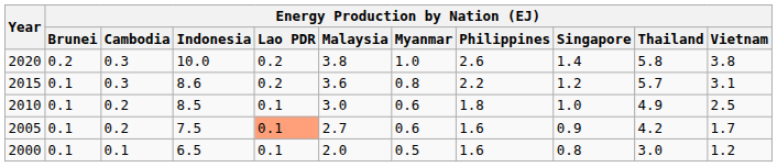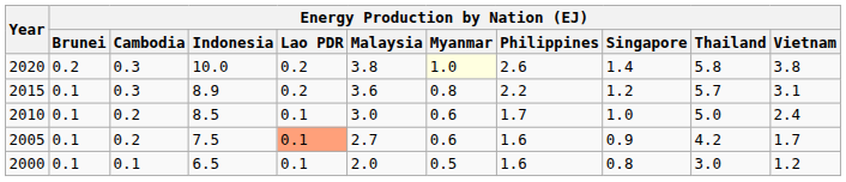2020 | Energy Production by Nation (EJ) / Myanmar: no background -> lightyellow background
2015 | Energy Production by Nation (EJ) / Indonesia: 8.6 -> 8.9
2010 | Energy Production by Nation (EJ) / Philippines: 1.8 -> 1.7
2010 | Energy Production by Nation (EJ) / Thailand: 4.9 -> 5.0
2010 | Energy Production by Nation (EJ) / Vietnam: 2.5 -> 2.4
